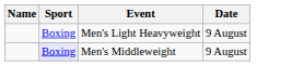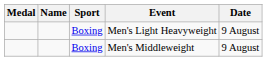+ column: Medal
Men's Middleweight | Sport: lavender background -> no background
